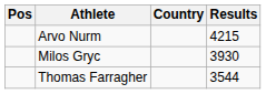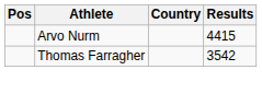Arvo Nurm | Results: 4215 -> 4415
- row: Milos Gryc | 3930
Thomas Farragher | Results: 3544 -> 3542
